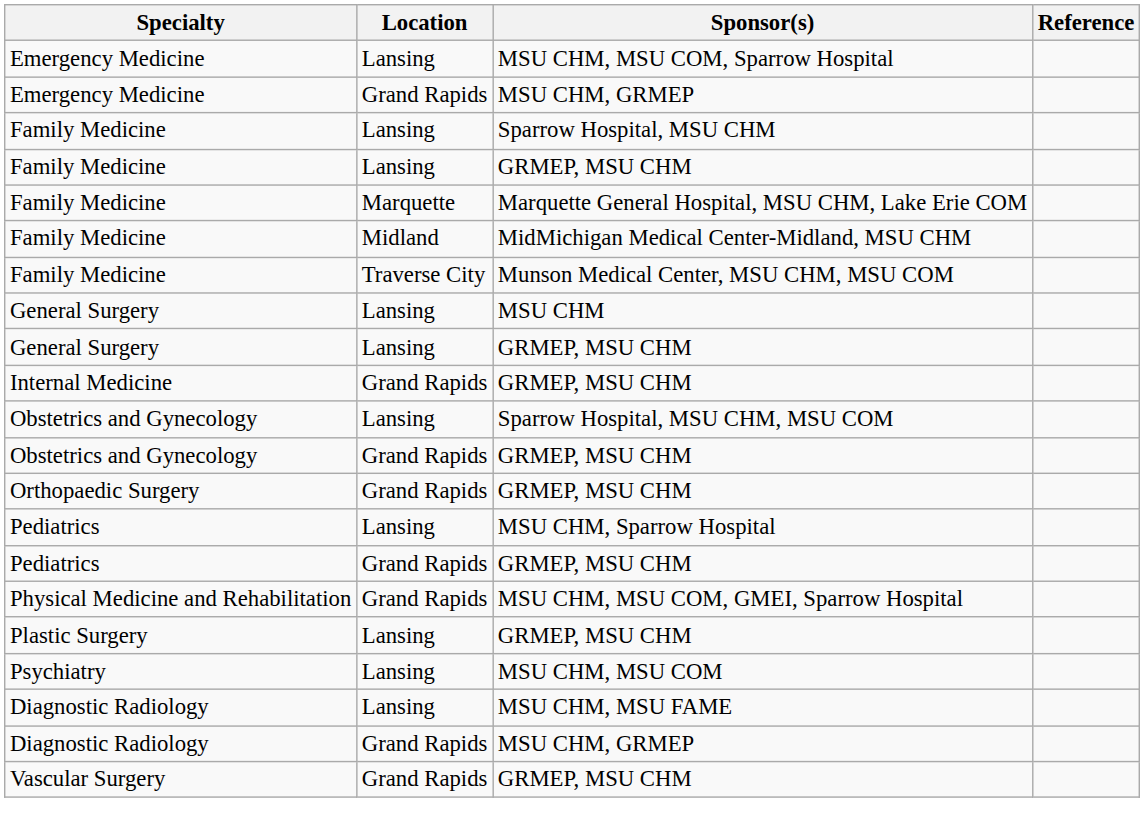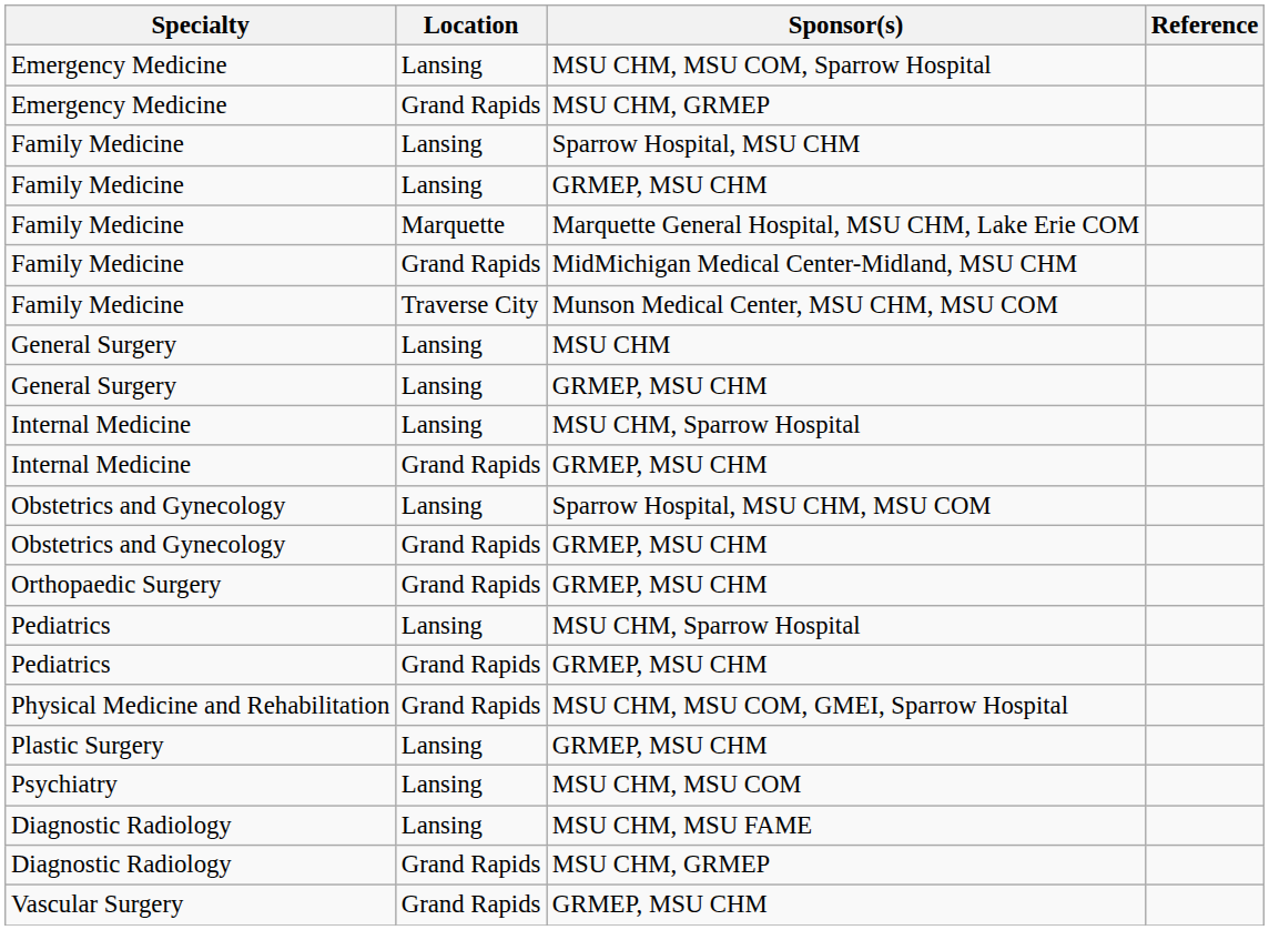MidMichigan Medical Center-Midland, MSU CHM | Location: Midland -> Grand Rapids
+ row: Internal Medicine | Lansing | MSU CHM, Sparrow Hospital
